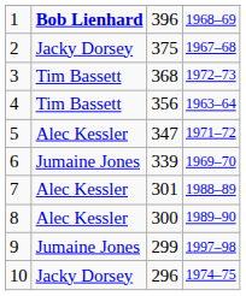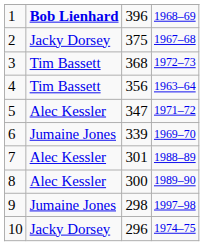9 | column 3: 299 -> 298
